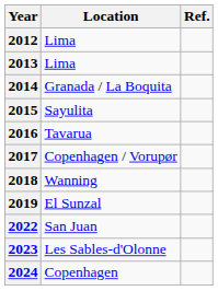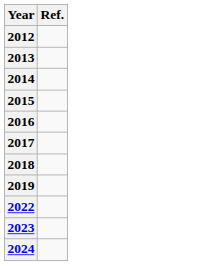- column: Location | Lima | Lima | Granada / La Boquita | Sayulita | Tavarua | Copenhagen / Vorupør | Wanning | El Sunzal | San Juan | Les Sables-d'Olonne | Copenhagen
